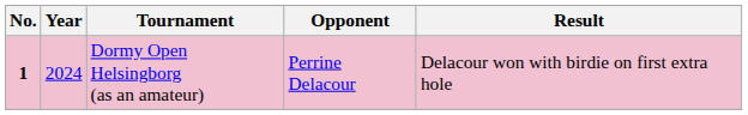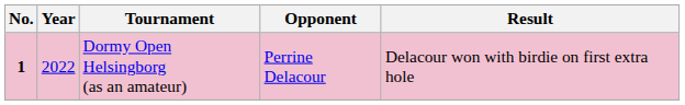Dormy Open Helsingborg (as an amateur) | Year: 2024 -> 2022
